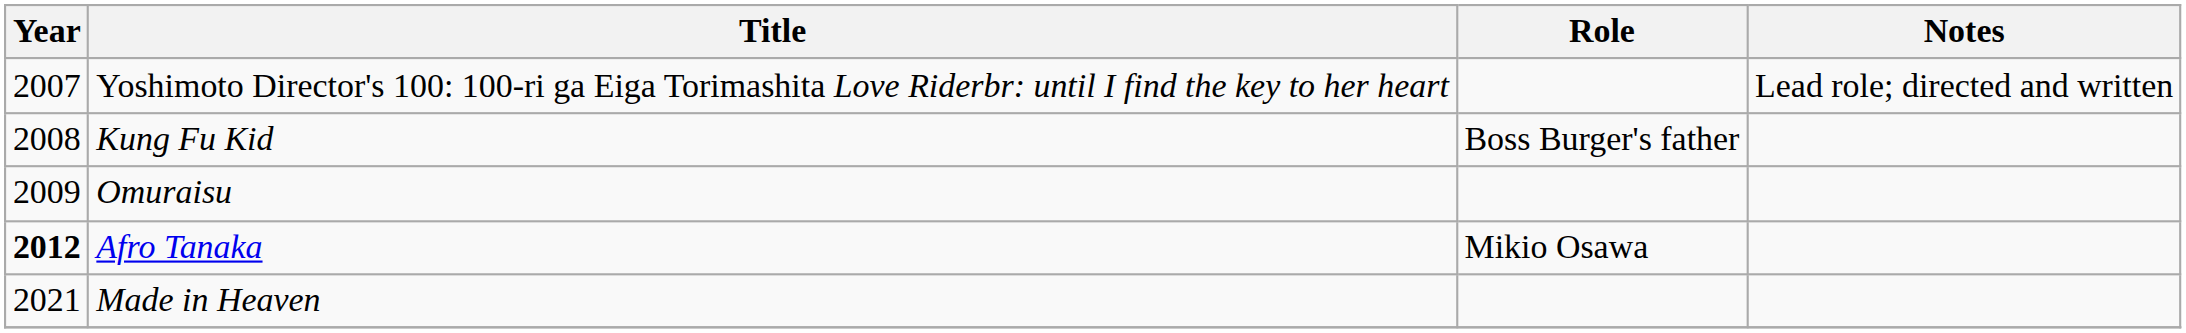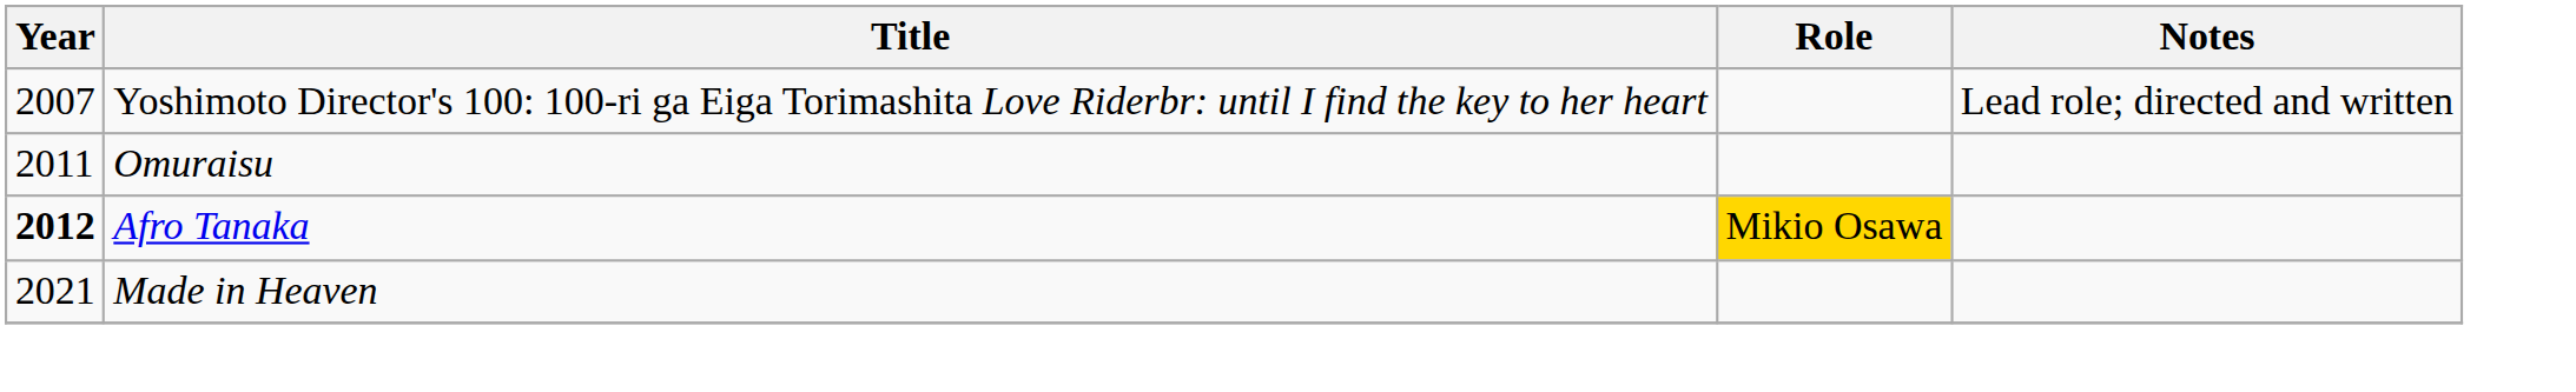- row: 2008 | Kung Fu Kid | Boss Burger's father
Omuraisu | Year: 2009 -> 2011
Afro Tanaka | Role: no background -> gold background
